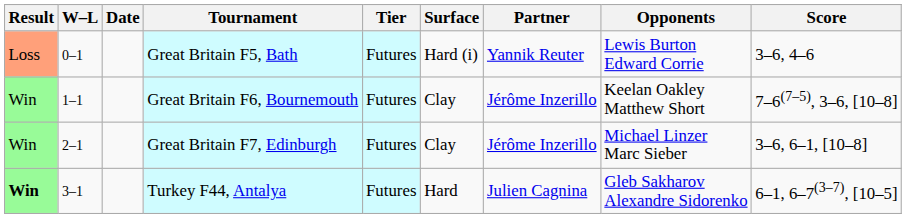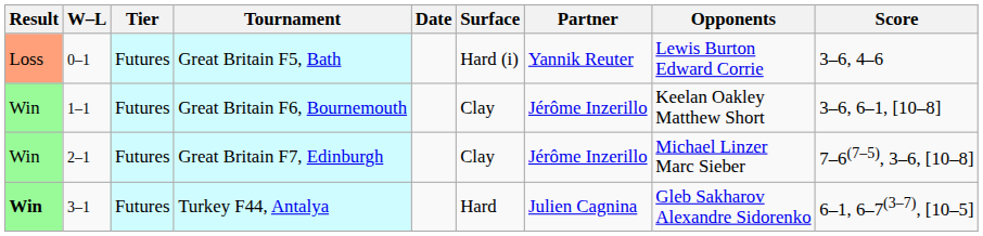columns swapped: Date <-> Tier
Great Britain F6, Bournemouth | Score: 7–6(7–5), 3–6, [10–8] -> 3–6, 6–1, [10–8]
Great Britain F7, Edinburgh | Score: 3–6, 6–1, [10–8] -> 7–6(7–5), 3–6, [10–8]
